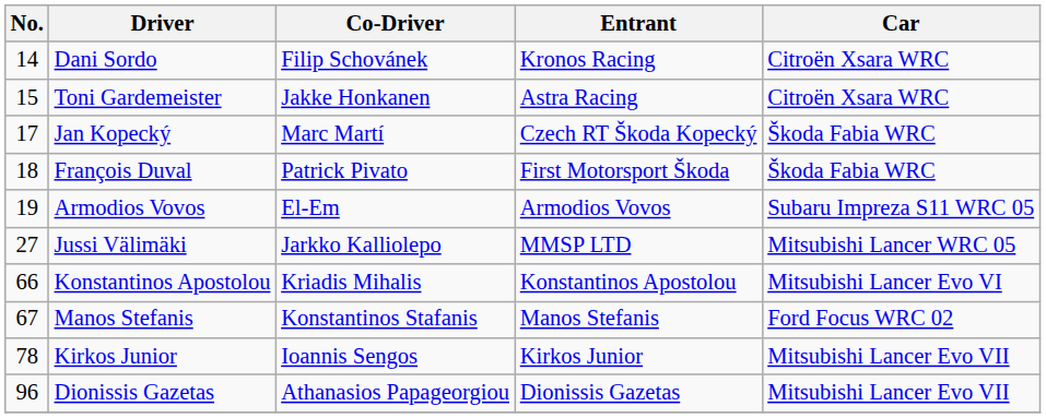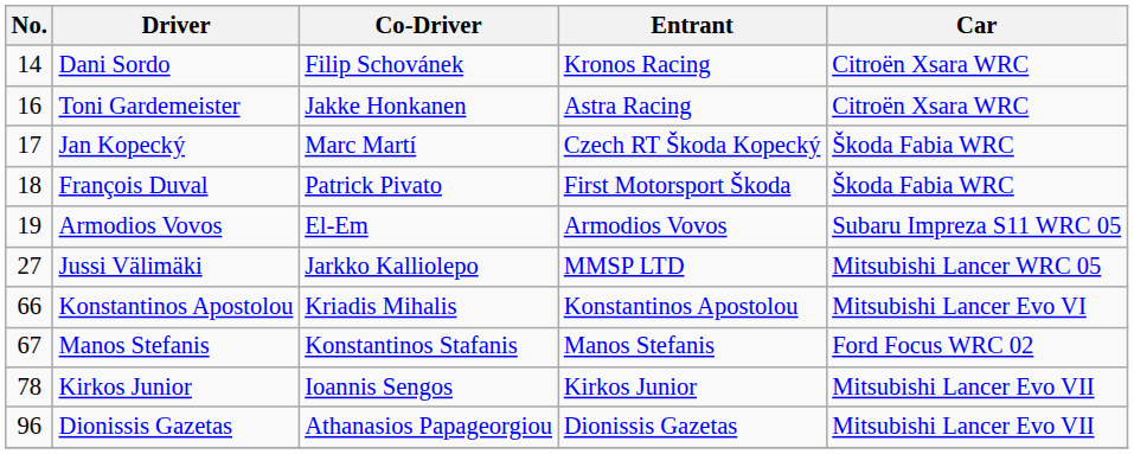Toni Gardemeister | No.: 15 -> 16
